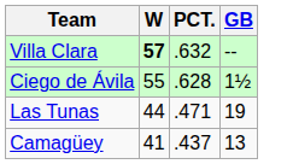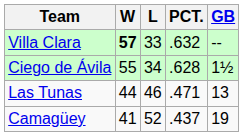+ column: L | 33 | 34 | 46 | 52
Las Tunas | GB: 19 -> 13
Camagüey | GB: 13 -> 19
